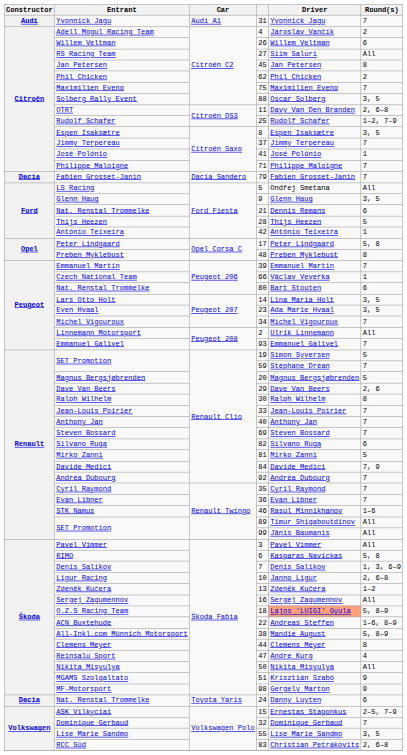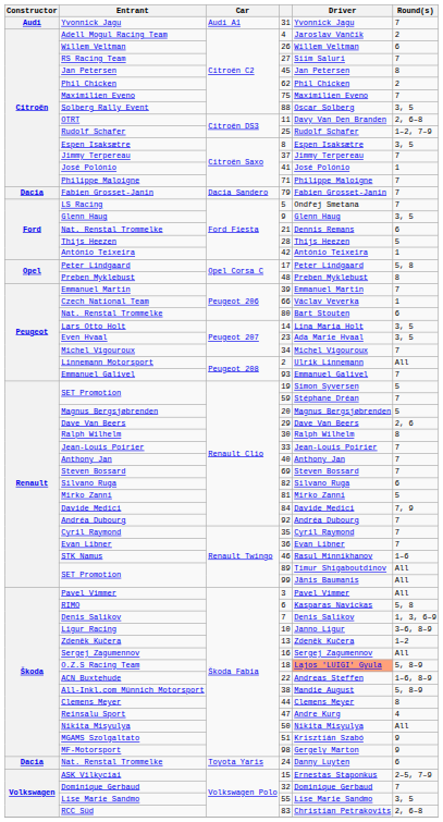RS Racing Team | Round(s): All -> 7
LS Racing | Round(s): All -> 7
Ligur Racing | Round(s): 2, 6–8 -> 3–6, 8–9
